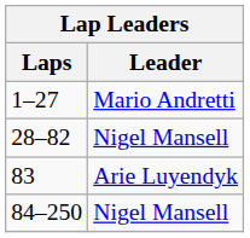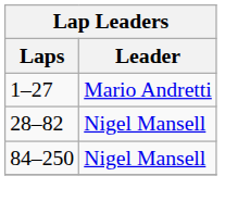- row: 83 | Arie Luyendyk
